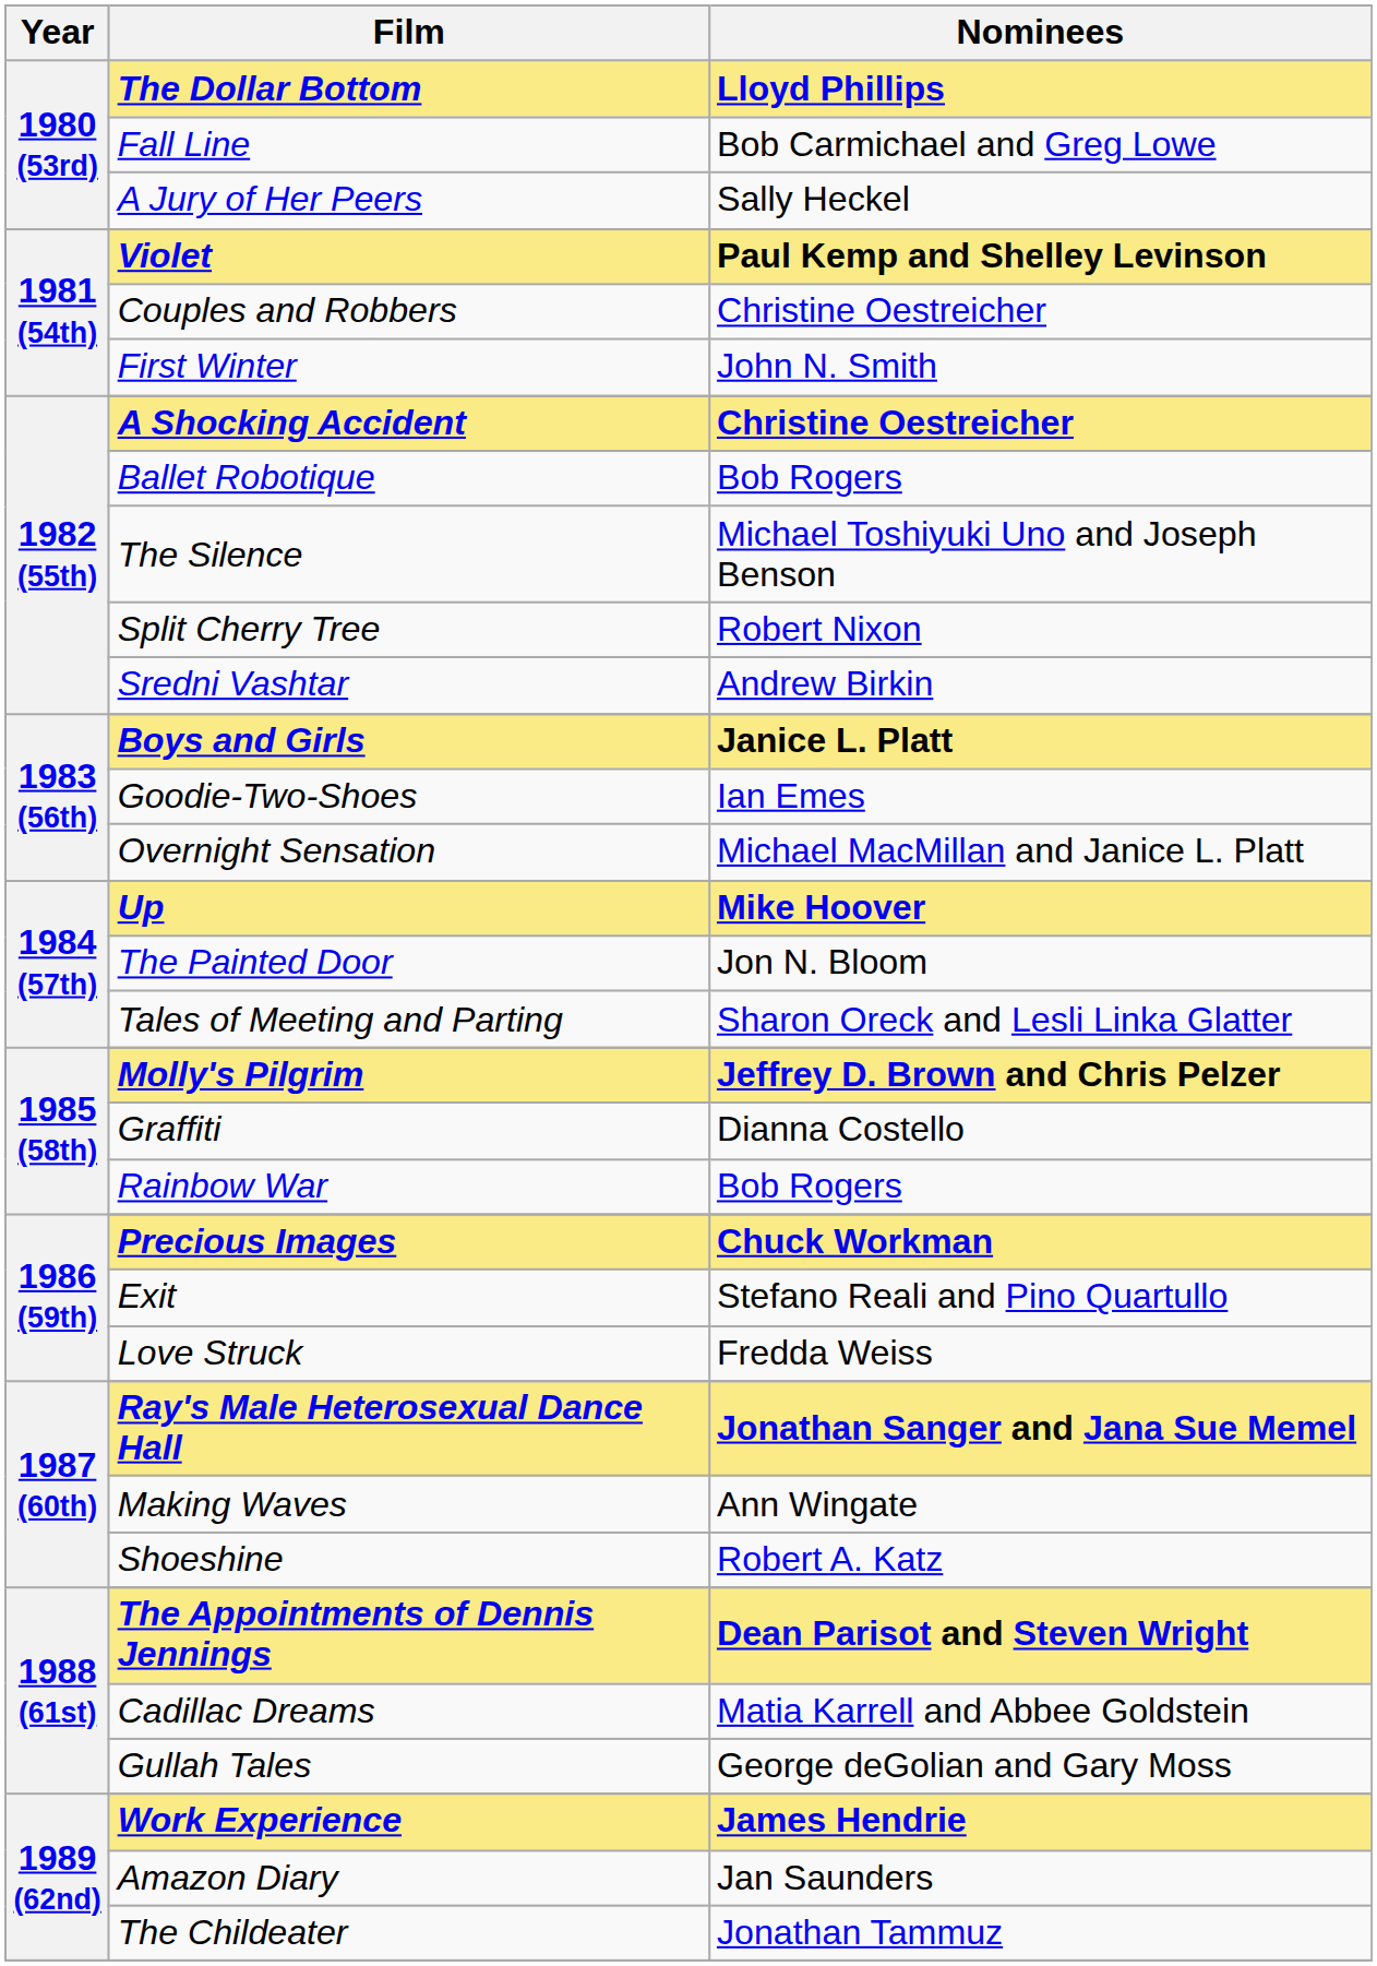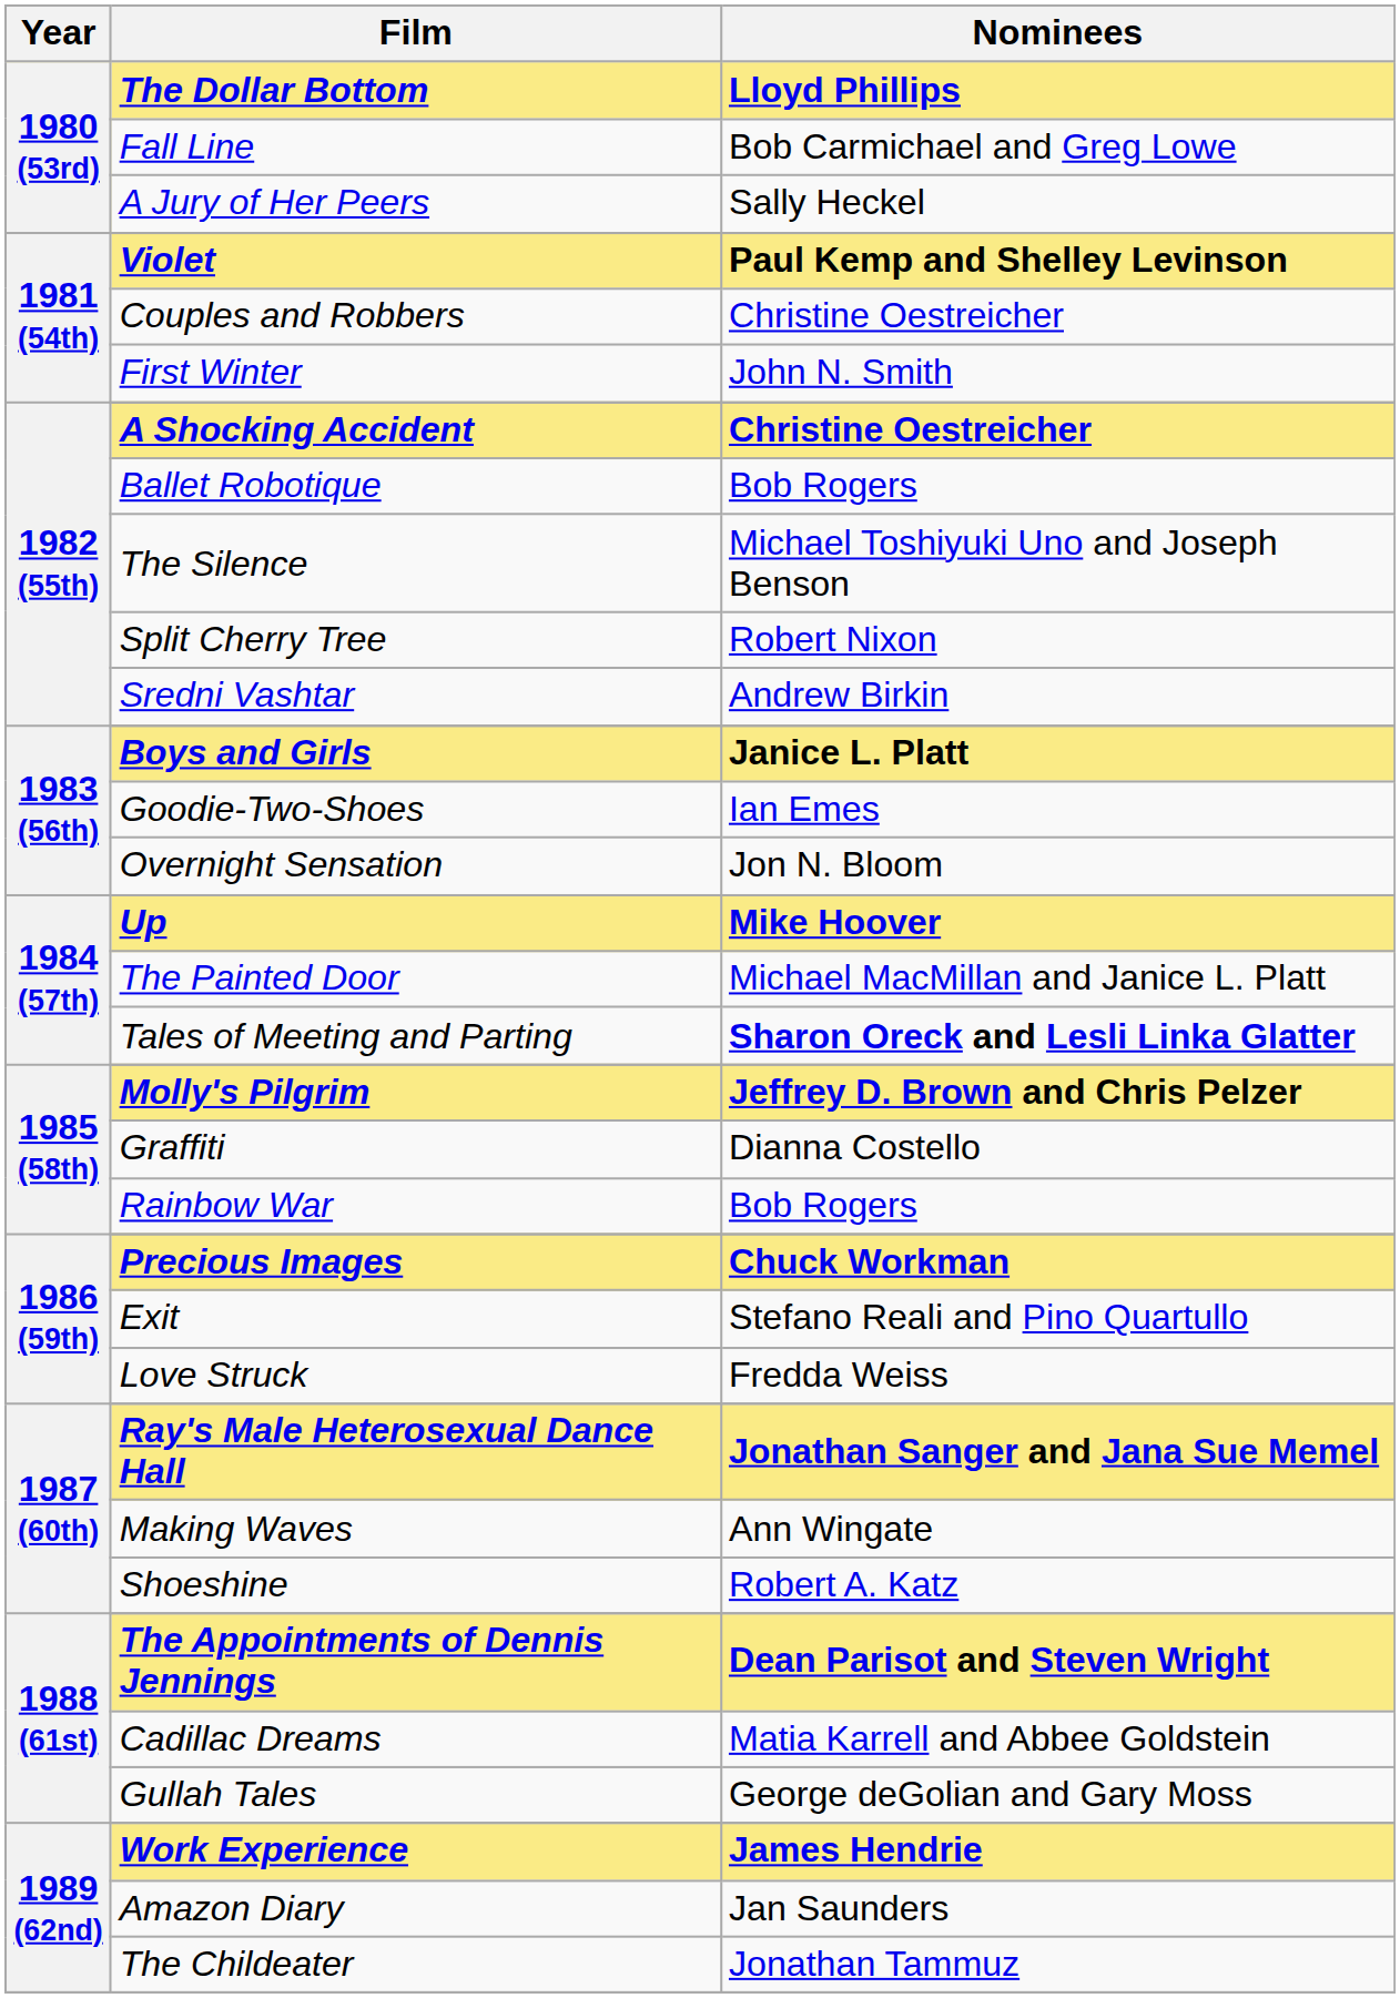Overnight Sensation | Nominees: Michael MacMillan and Janice L. Platt -> Jon N. Bloom
The Painted Door | Nominees: Jon N. Bloom -> Michael MacMillan and Janice L. Platt
Tales of Meeting and Parting | Nominees: normal -> bold
